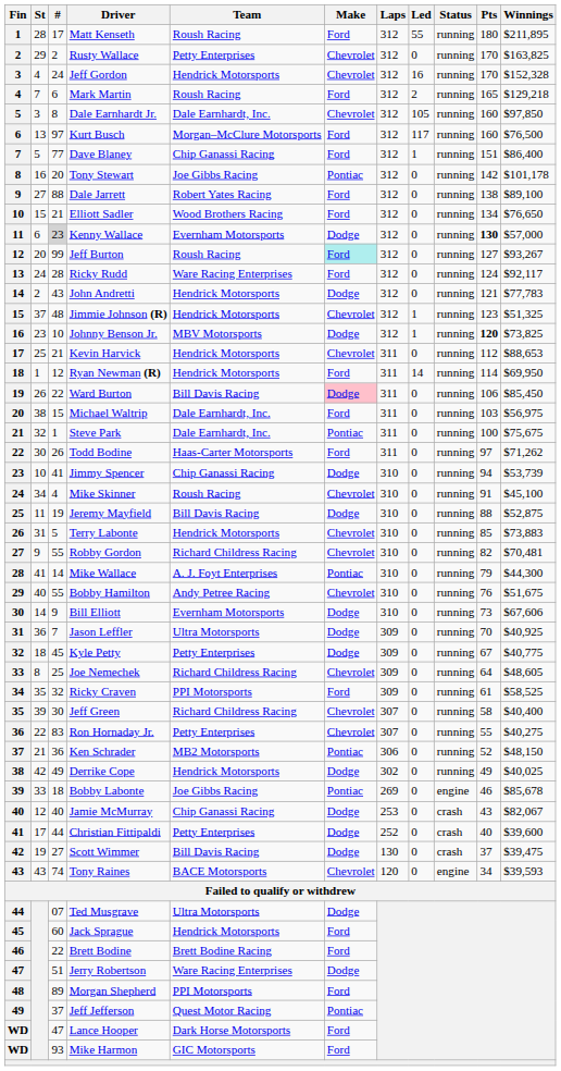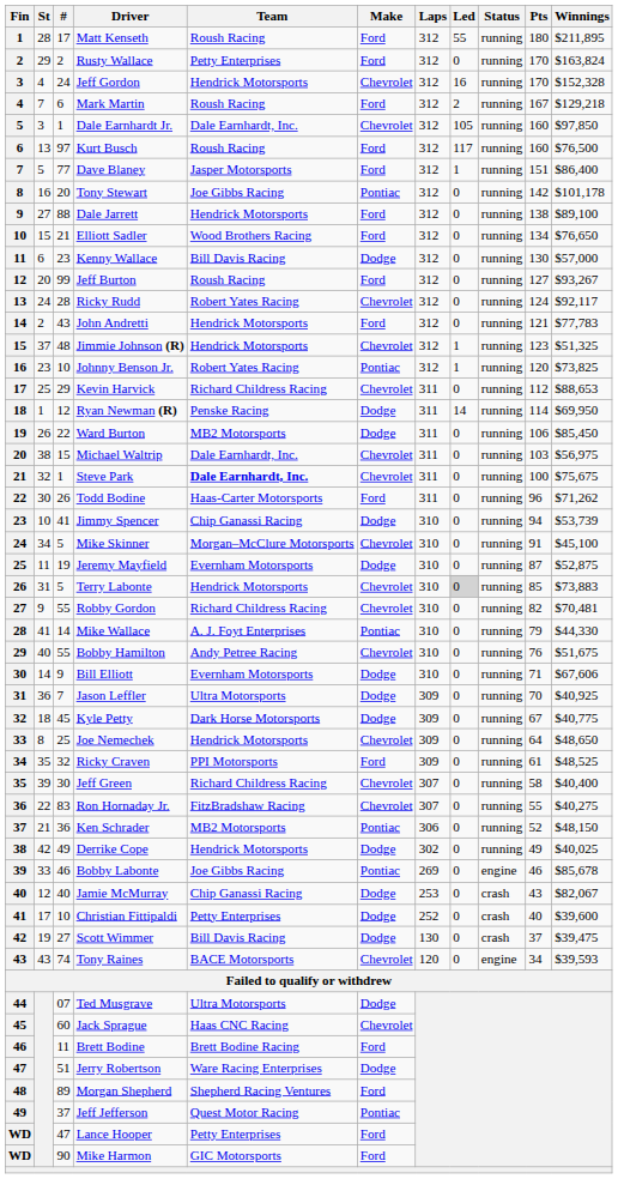Rusty Wallace | Make: Chevrolet -> Ford
Rusty Wallace | Winnings: $163,825 -> $163,824
Mark Martin | Pts: 165 -> 167
Dale Earnhardt Jr. | #: 8 -> 1
Kurt Busch | Team: Morgan–McClure Motorsports -> Roush Racing
Dave Blaney | Team: Chip Ganassi Racing -> Jasper Motorsports
Dale Jarrett | Team: Robert Yates Racing -> Hendrick Motorsports
Kenny Wallace | #: lightgrey background -> no background
Kenny Wallace | Team: Evernham Motorsports -> Bill Davis Racing
Kenny Wallace | Pts: bold -> normal
Jeff Burton | Make: paleturquoise background -> no background
Ricky Rudd | Team: Ware Racing Enterprises -> Robert Yates Racing
Ricky Rudd | Make: Ford -> Chevrolet
John Andretti | Make: Dodge -> Ford
Johnny Benson Jr. | Team: MBV Motorsports -> Robert Yates Racing
Johnny Benson Jr. | Make: Dodge -> Pontiac
Johnny Benson Jr. | Pts: bold -> normal
Kevin Harvick | #: 21 -> 29
Kevin Harvick | Team: Hendrick Motorsports -> Richard Childress Racing
Ryan Newman (R) | Team: Hendrick Motorsports -> Penske Racing
Ryan Newman (R) | Make: Ford -> Dodge
Ward Burton | Team: Bill Davis Racing -> MB2 Motorsports
Ward Burton | Make: pink background -> no background
Michael Waltrip | Make: Ford -> Chevrolet
Steve Park | Team: normal -> bold
Steve Park | Make: Pontiac -> Chevrolet
Todd Bodine | Pts: 97 -> 96
Mike Skinner | #: 4 -> 5
Mike Skinner | Team: Roush Racing -> Morgan–McClure Motorsports
Jeremy Mayfield | Team: Bill Davis Racing -> Evernham Motorsports
Jeremy Mayfield | Pts: 88 -> 87
Terry Labonte | Led: no background -> lightgrey background
Mike Wallace | Winnings: $44,300 -> $44,330
Bill Elliott | Pts: 73 -> 71
Kyle Petty | Team: Petty Enterprises -> Dark Horse Motorsports
Joe Nemechek | Team: Richard Childress Racing -> Hendrick Motorsports
Joe Nemechek | Winnings: $48,605 -> $48,650
Ricky Craven | Winnings: $58,525 -> $48,525
Ron Hornaday Jr. | Team: Petty Enterprises -> FitzBradshaw Racing
Bobby Labonte | #: 18 -> 46
Christian Fittipaldi | #: 44 -> 10
Jack Sprague | Team: Hendrick Motorsports -> Haas CNC Racing
Jack Sprague | Make: Ford -> Chevrolet
Brett Bodine | #: 22 -> 11
Morgan Shepherd | Team: PPI Motorsports -> Shepherd Racing Ventures
Lance Hooper | Team: Dark Horse Motorsports -> Petty Enterprises
Mike Harmon | #: 93 -> 90
